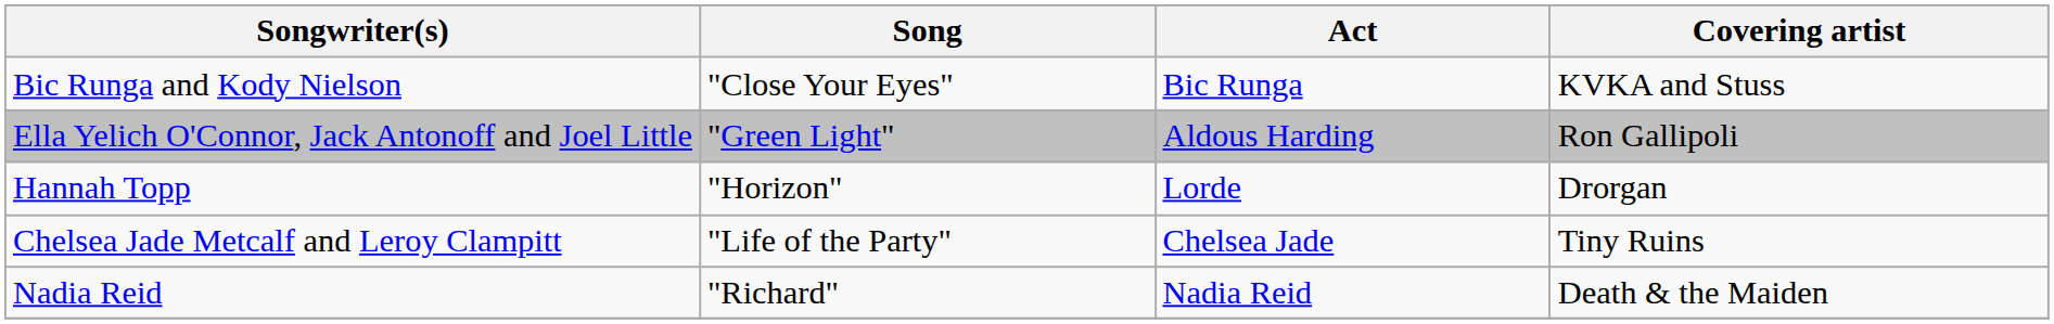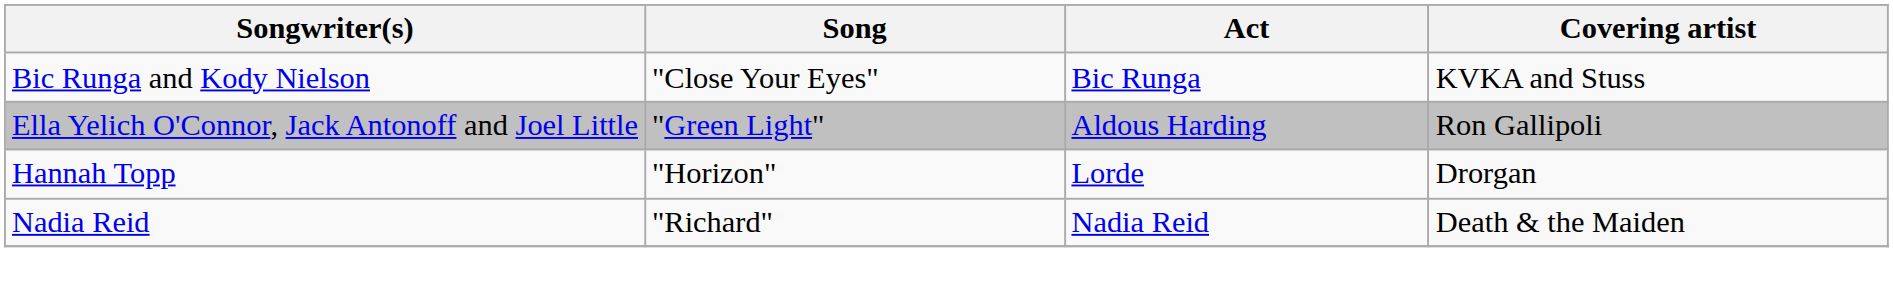- row: Chelsea Jade Metcalf and Leroy Clampitt | "Life of the Party" | Chelsea Jade | Tiny Ruins
